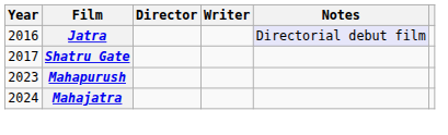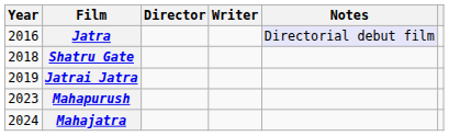Shatru Gate | Year: 2017 -> 2018
+ row: 2019 | Jatrai Jatra
